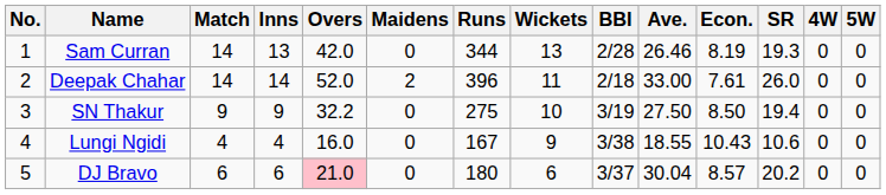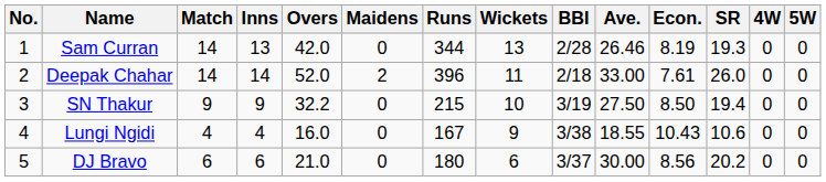SN Thakur | Runs: 275 -> 215
DJ Bravo | Overs: pink background -> no background
DJ Bravo | Ave.: 30.04 -> 30.00
DJ Bravo | Econ.: 8.57 -> 8.56
